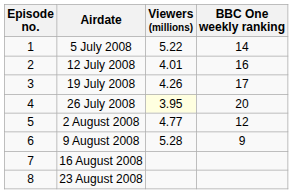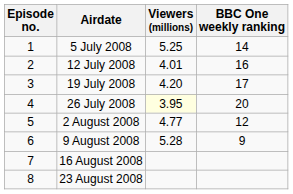5 July 2008 | Viewers (millions): 5.22 -> 5.25
19 July 2008 | Viewers (millions): 4.26 -> 4.20
